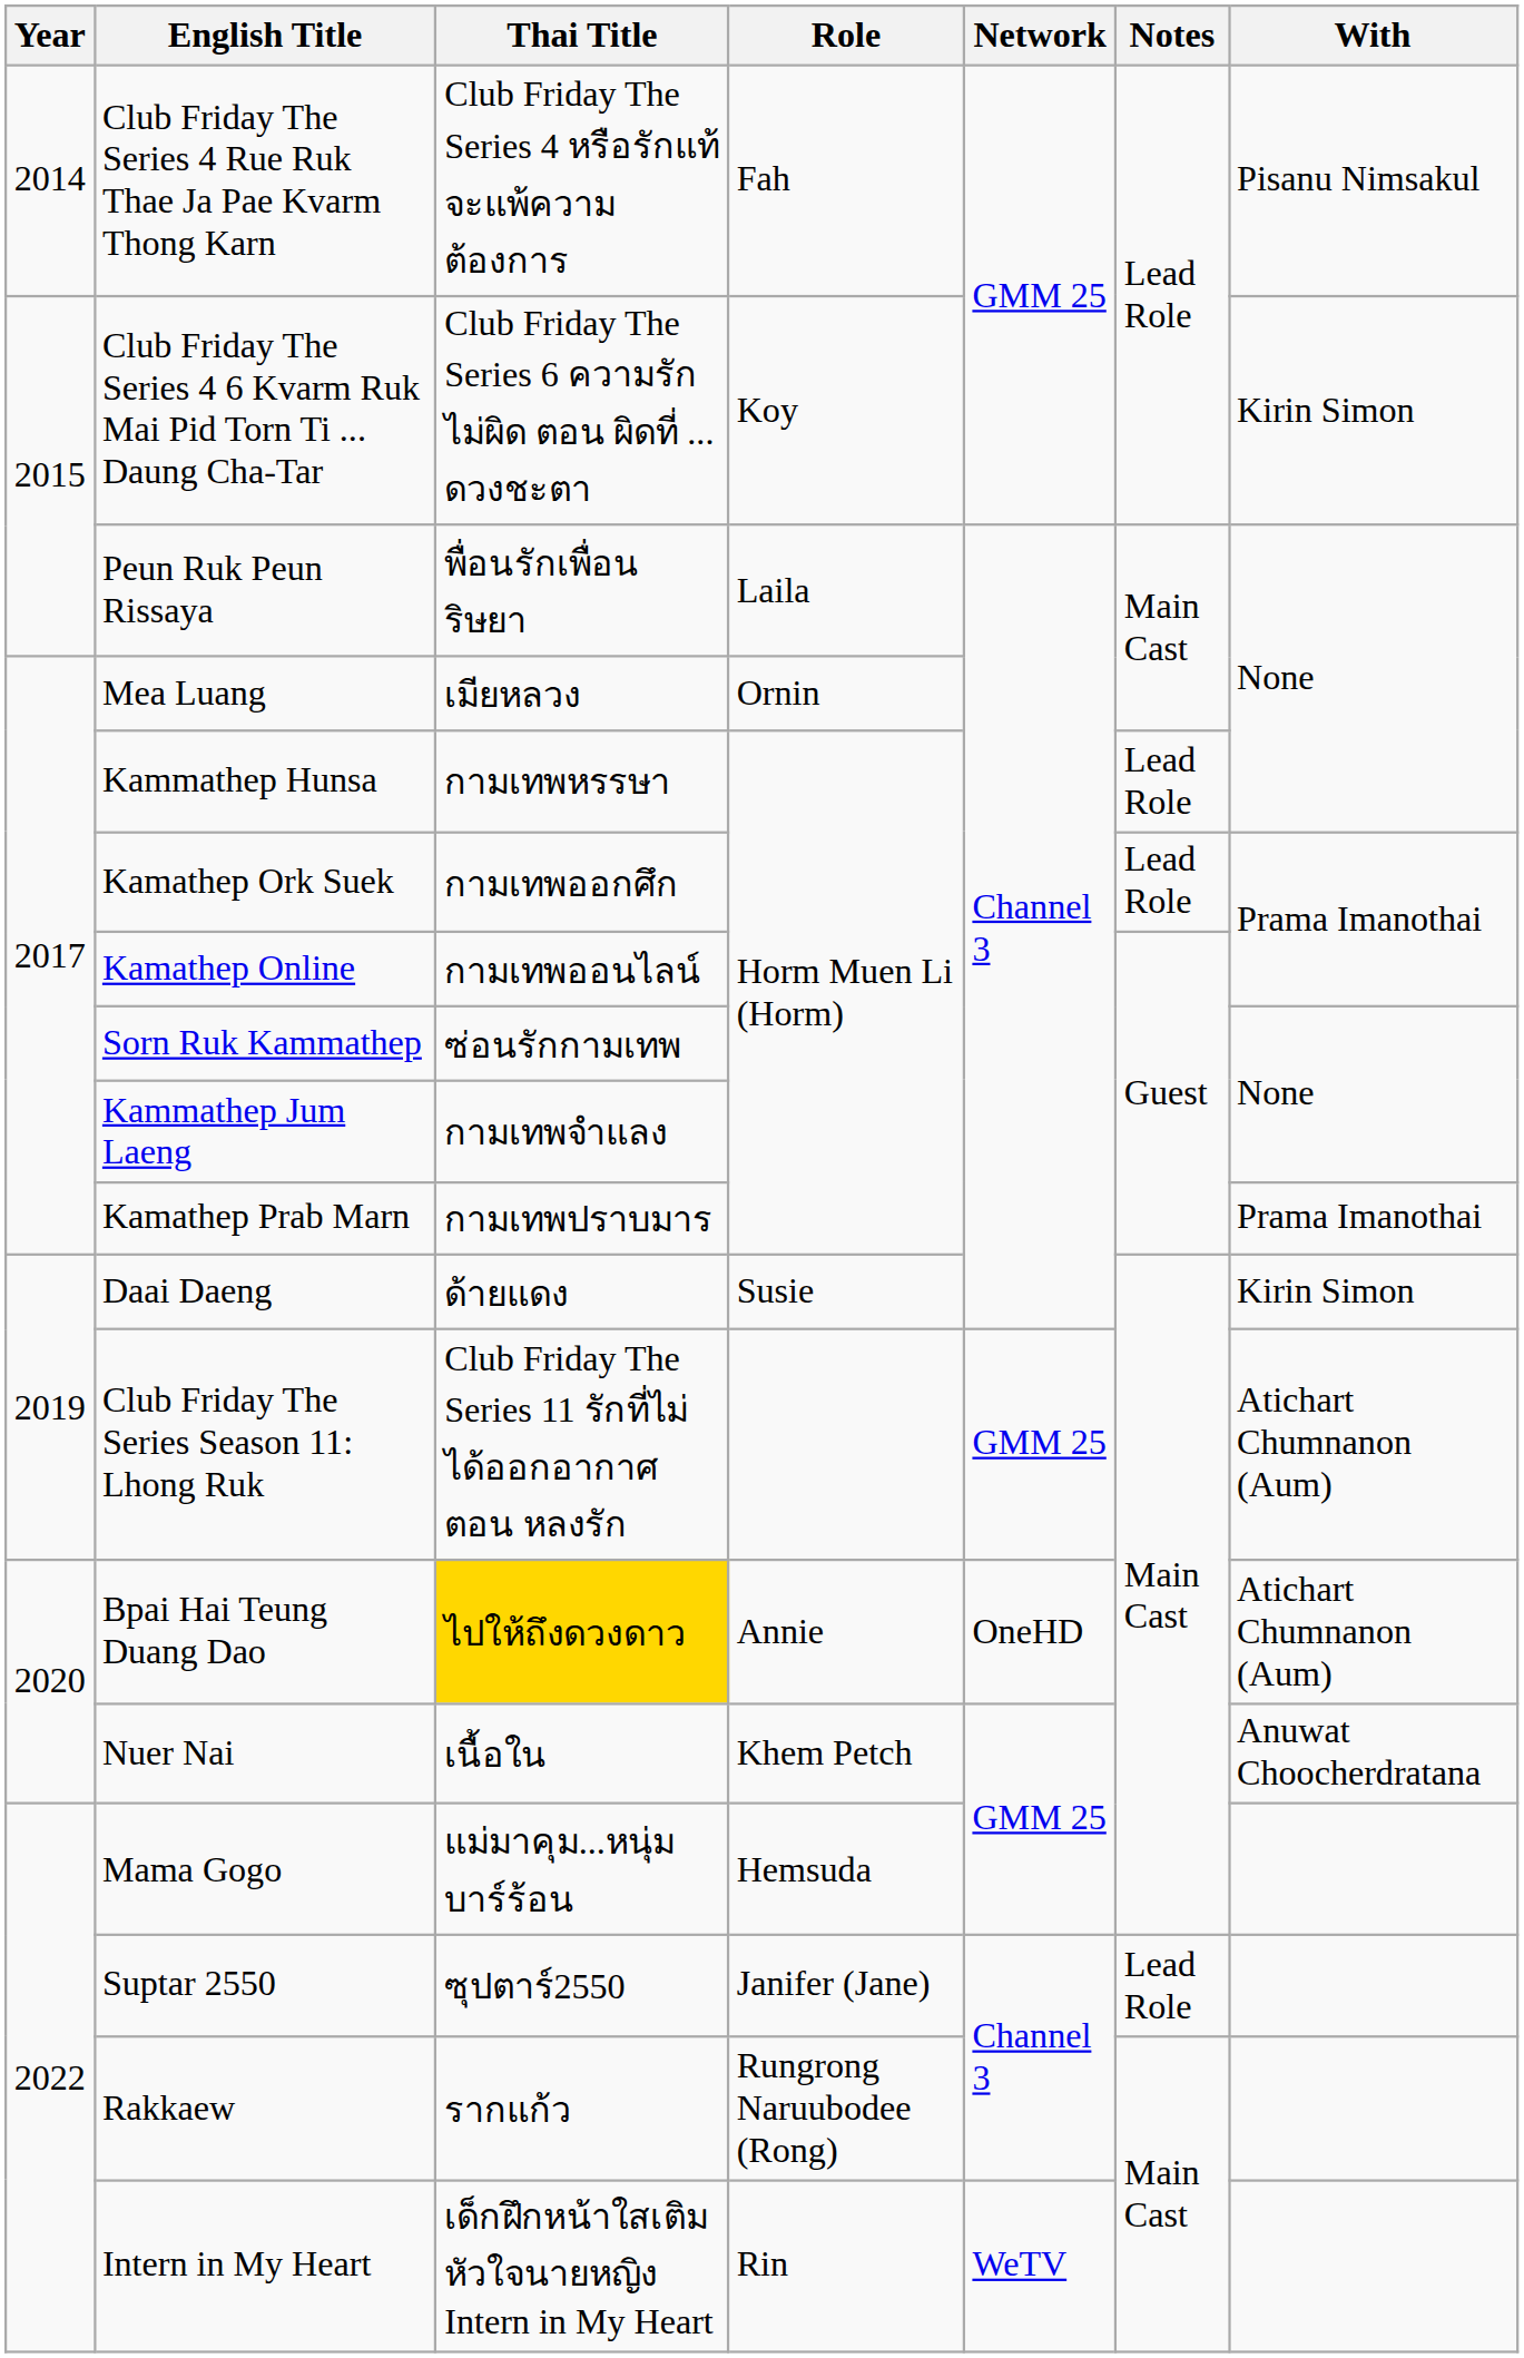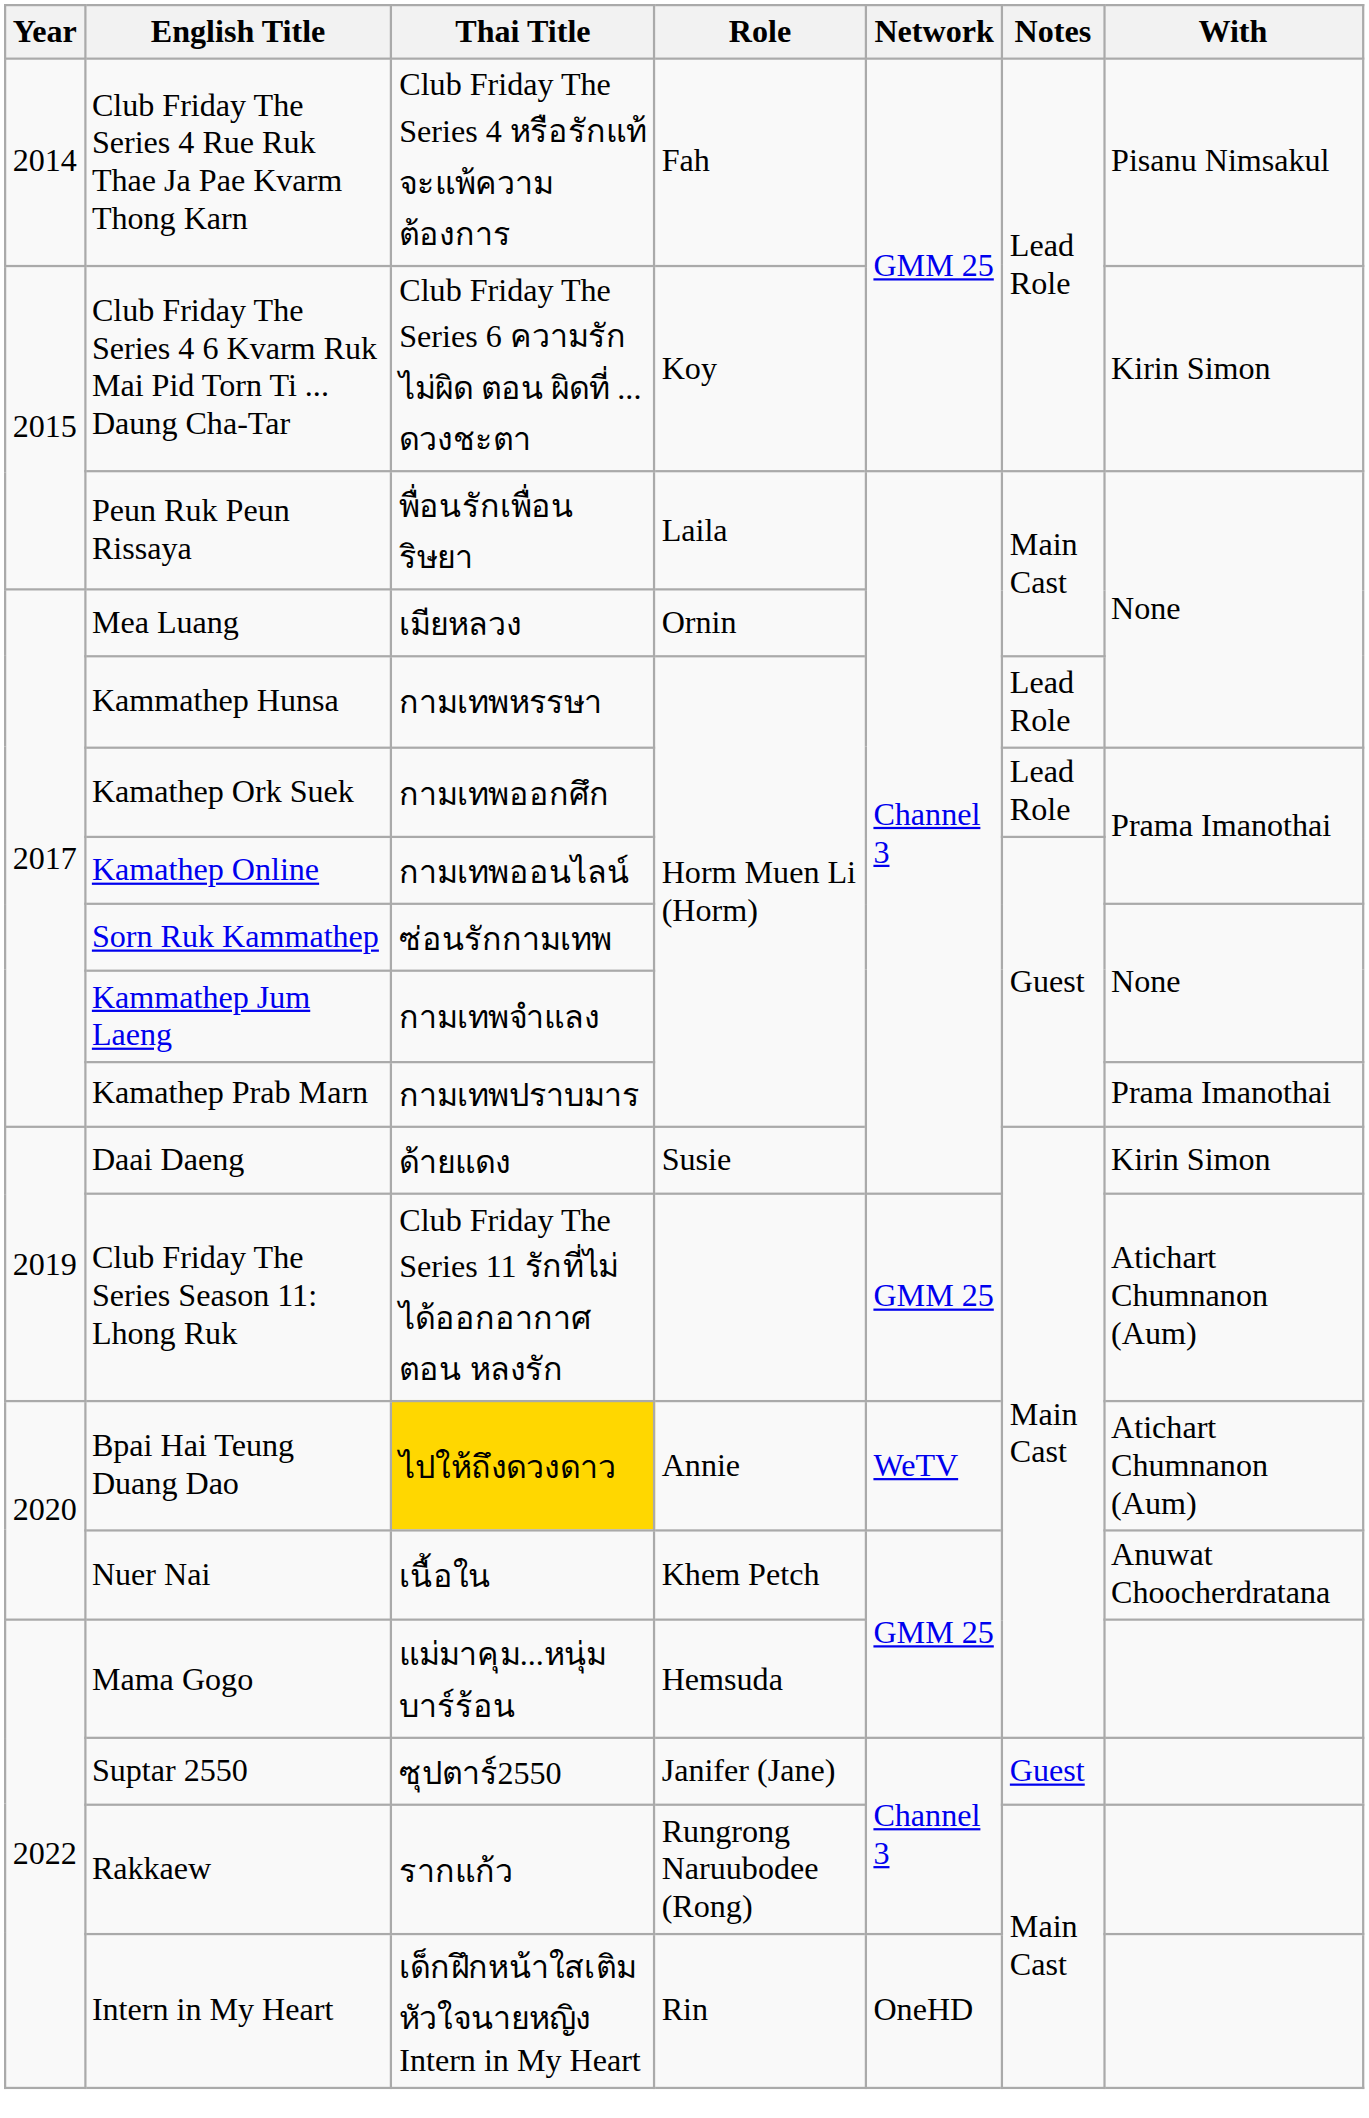Bpai Hai Teung Duang Dao | Network: OneHD -> WeTV
Suptar 2550 | Notes: Lead Role -> Guest
Intern in My Heart | Network: WeTV -> OneHD
